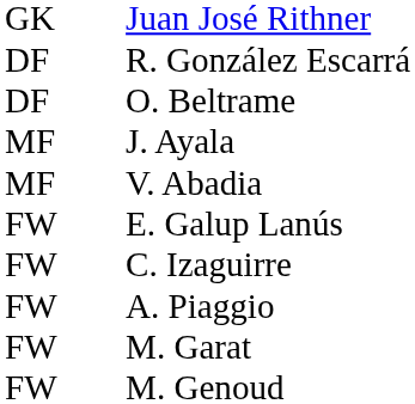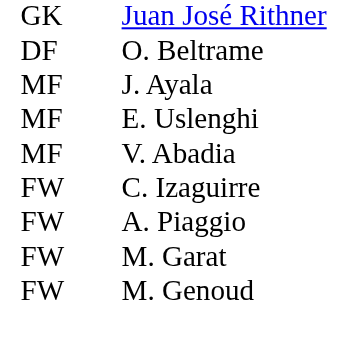- row: DF | R. González Escarrá
+ row: MF | E. Uslenghi
- row: FW | E. Galup Lanús
